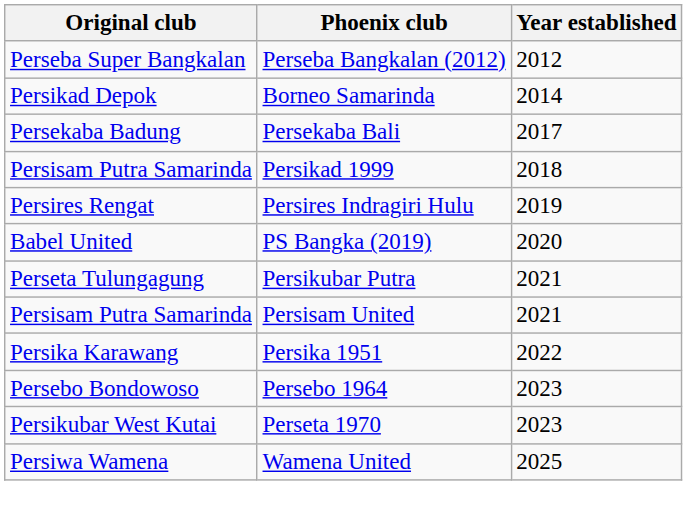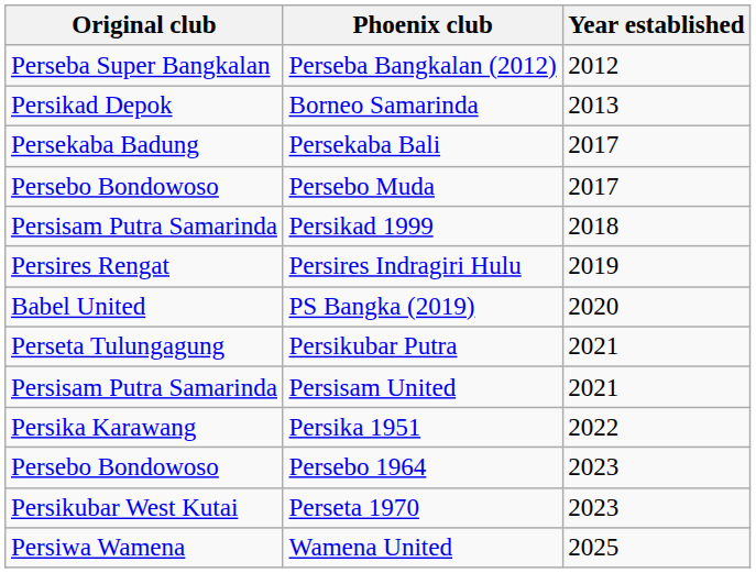Borneo Samarinda | Year established: 2014 -> 2013
+ row: Persebo Bondowoso | Persebo Muda | 2017
